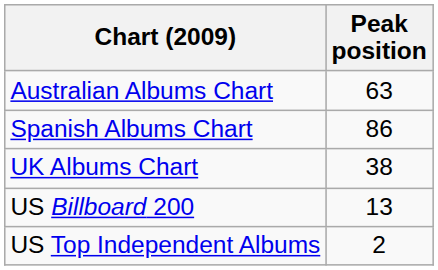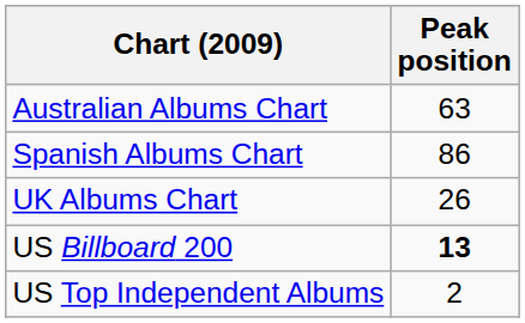UK Albums Chart | Peak position: 38 -> 26
US Billboard 200 | Peak position: normal -> bold
